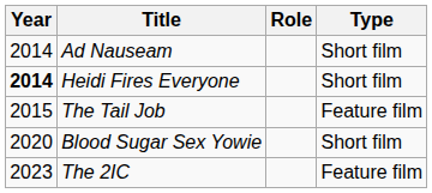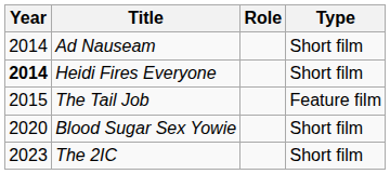The 2IC | Type: Feature film -> Short film
